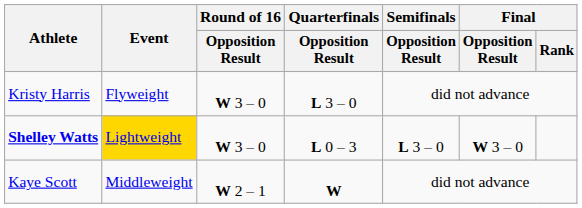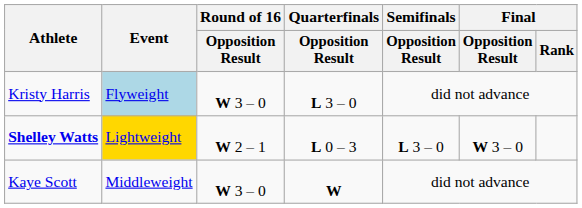Kristy Harris | Event: no background -> lightblue background
Shelley Watts | Round of 16 / Opposition Result: W 3 – 0 -> W 2 – 1
Kaye Scott | Round of 16 / Opposition Result: W 2 – 1 -> W 3 – 0
